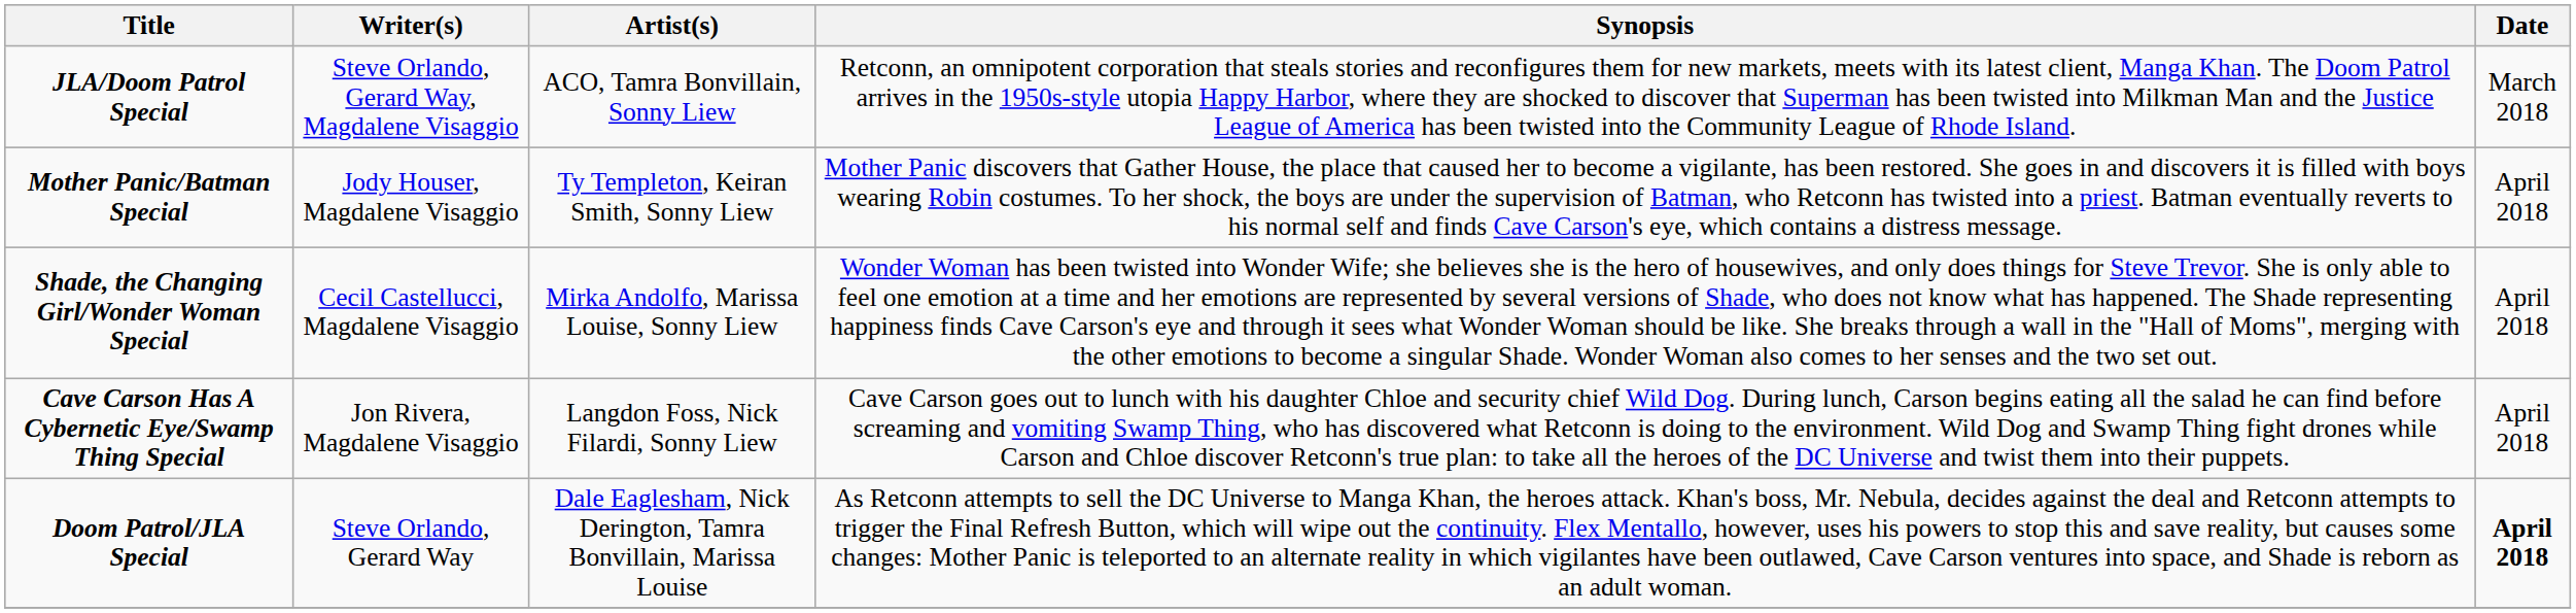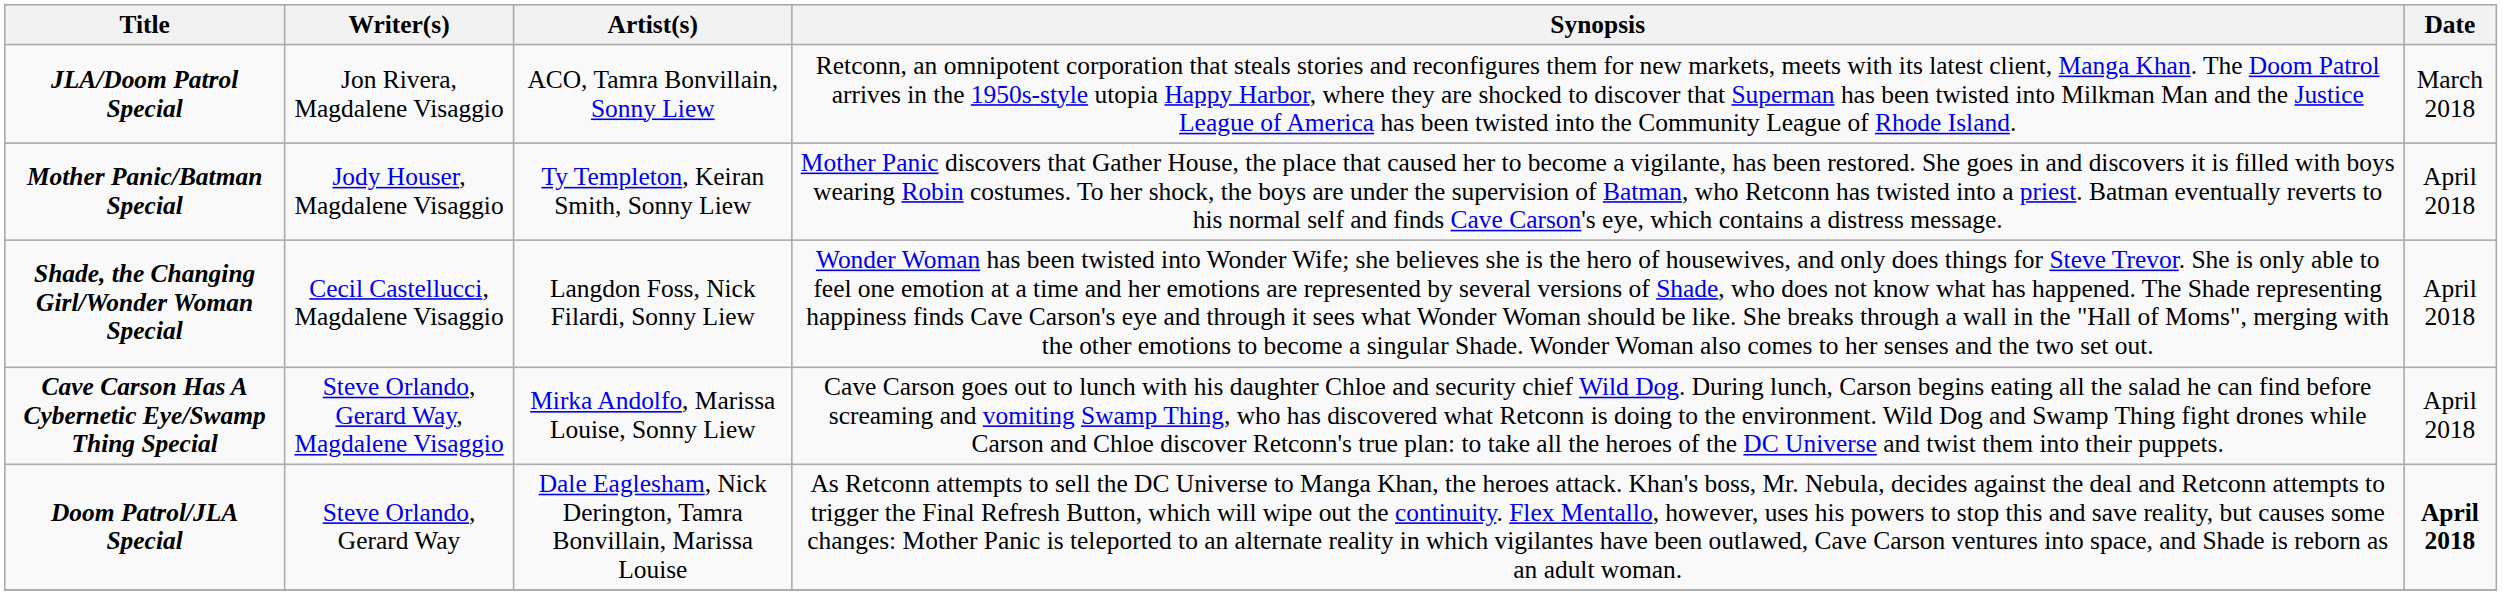JLA/Doom Patrol Special | Writer(s): Steve Orlando, Gerard Way, Magdalene Visaggio -> Jon Rivera, Magdalene Visaggio
Shade, the Changing Girl/Wonder Woman Special | Artist(s): Mirka Andolfo, Marissa Louise, Sonny Liew -> Langdon Foss, Nick Filardi, Sonny Liew
Cave Carson Has A Cybernetic Eye/Swamp Thing Special | Writer(s): Jon Rivera, Magdalene Visaggio -> Steve Orlando, Gerard Way, Magdalene Visaggio
Cave Carson Has A Cybernetic Eye/Swamp Thing Special | Artist(s): Langdon Foss, Nick Filardi, Sonny Liew -> Mirka Andolfo, Marissa Louise, Sonny Liew
